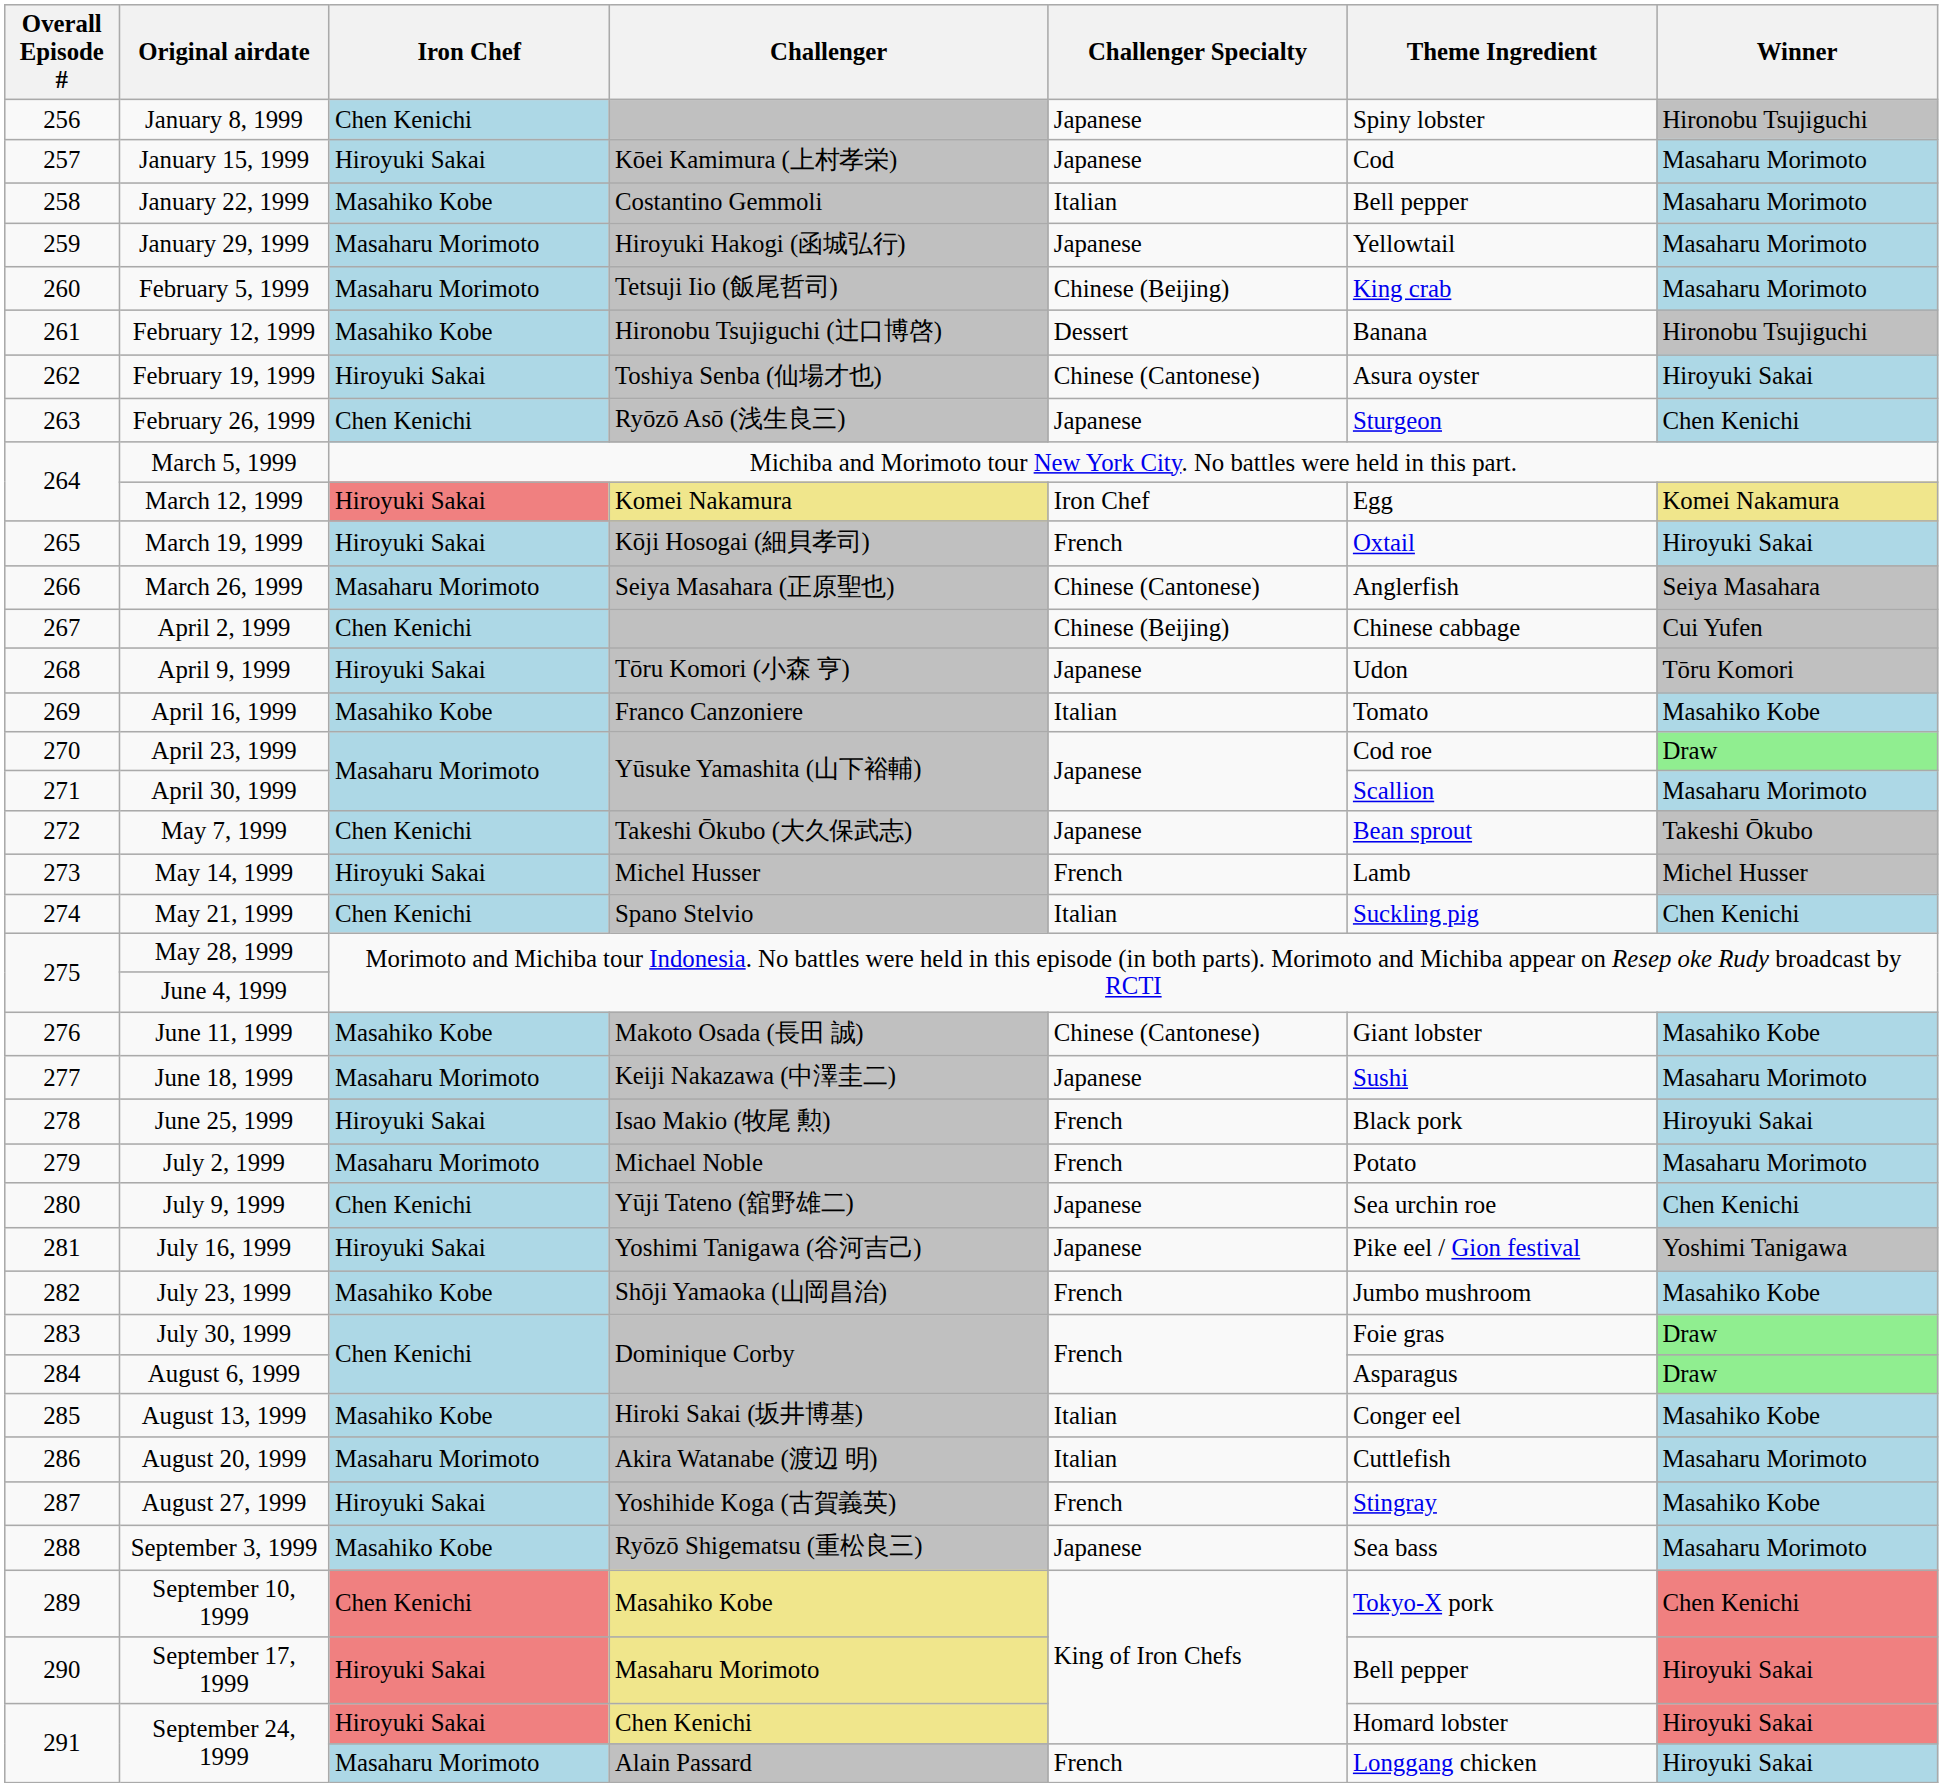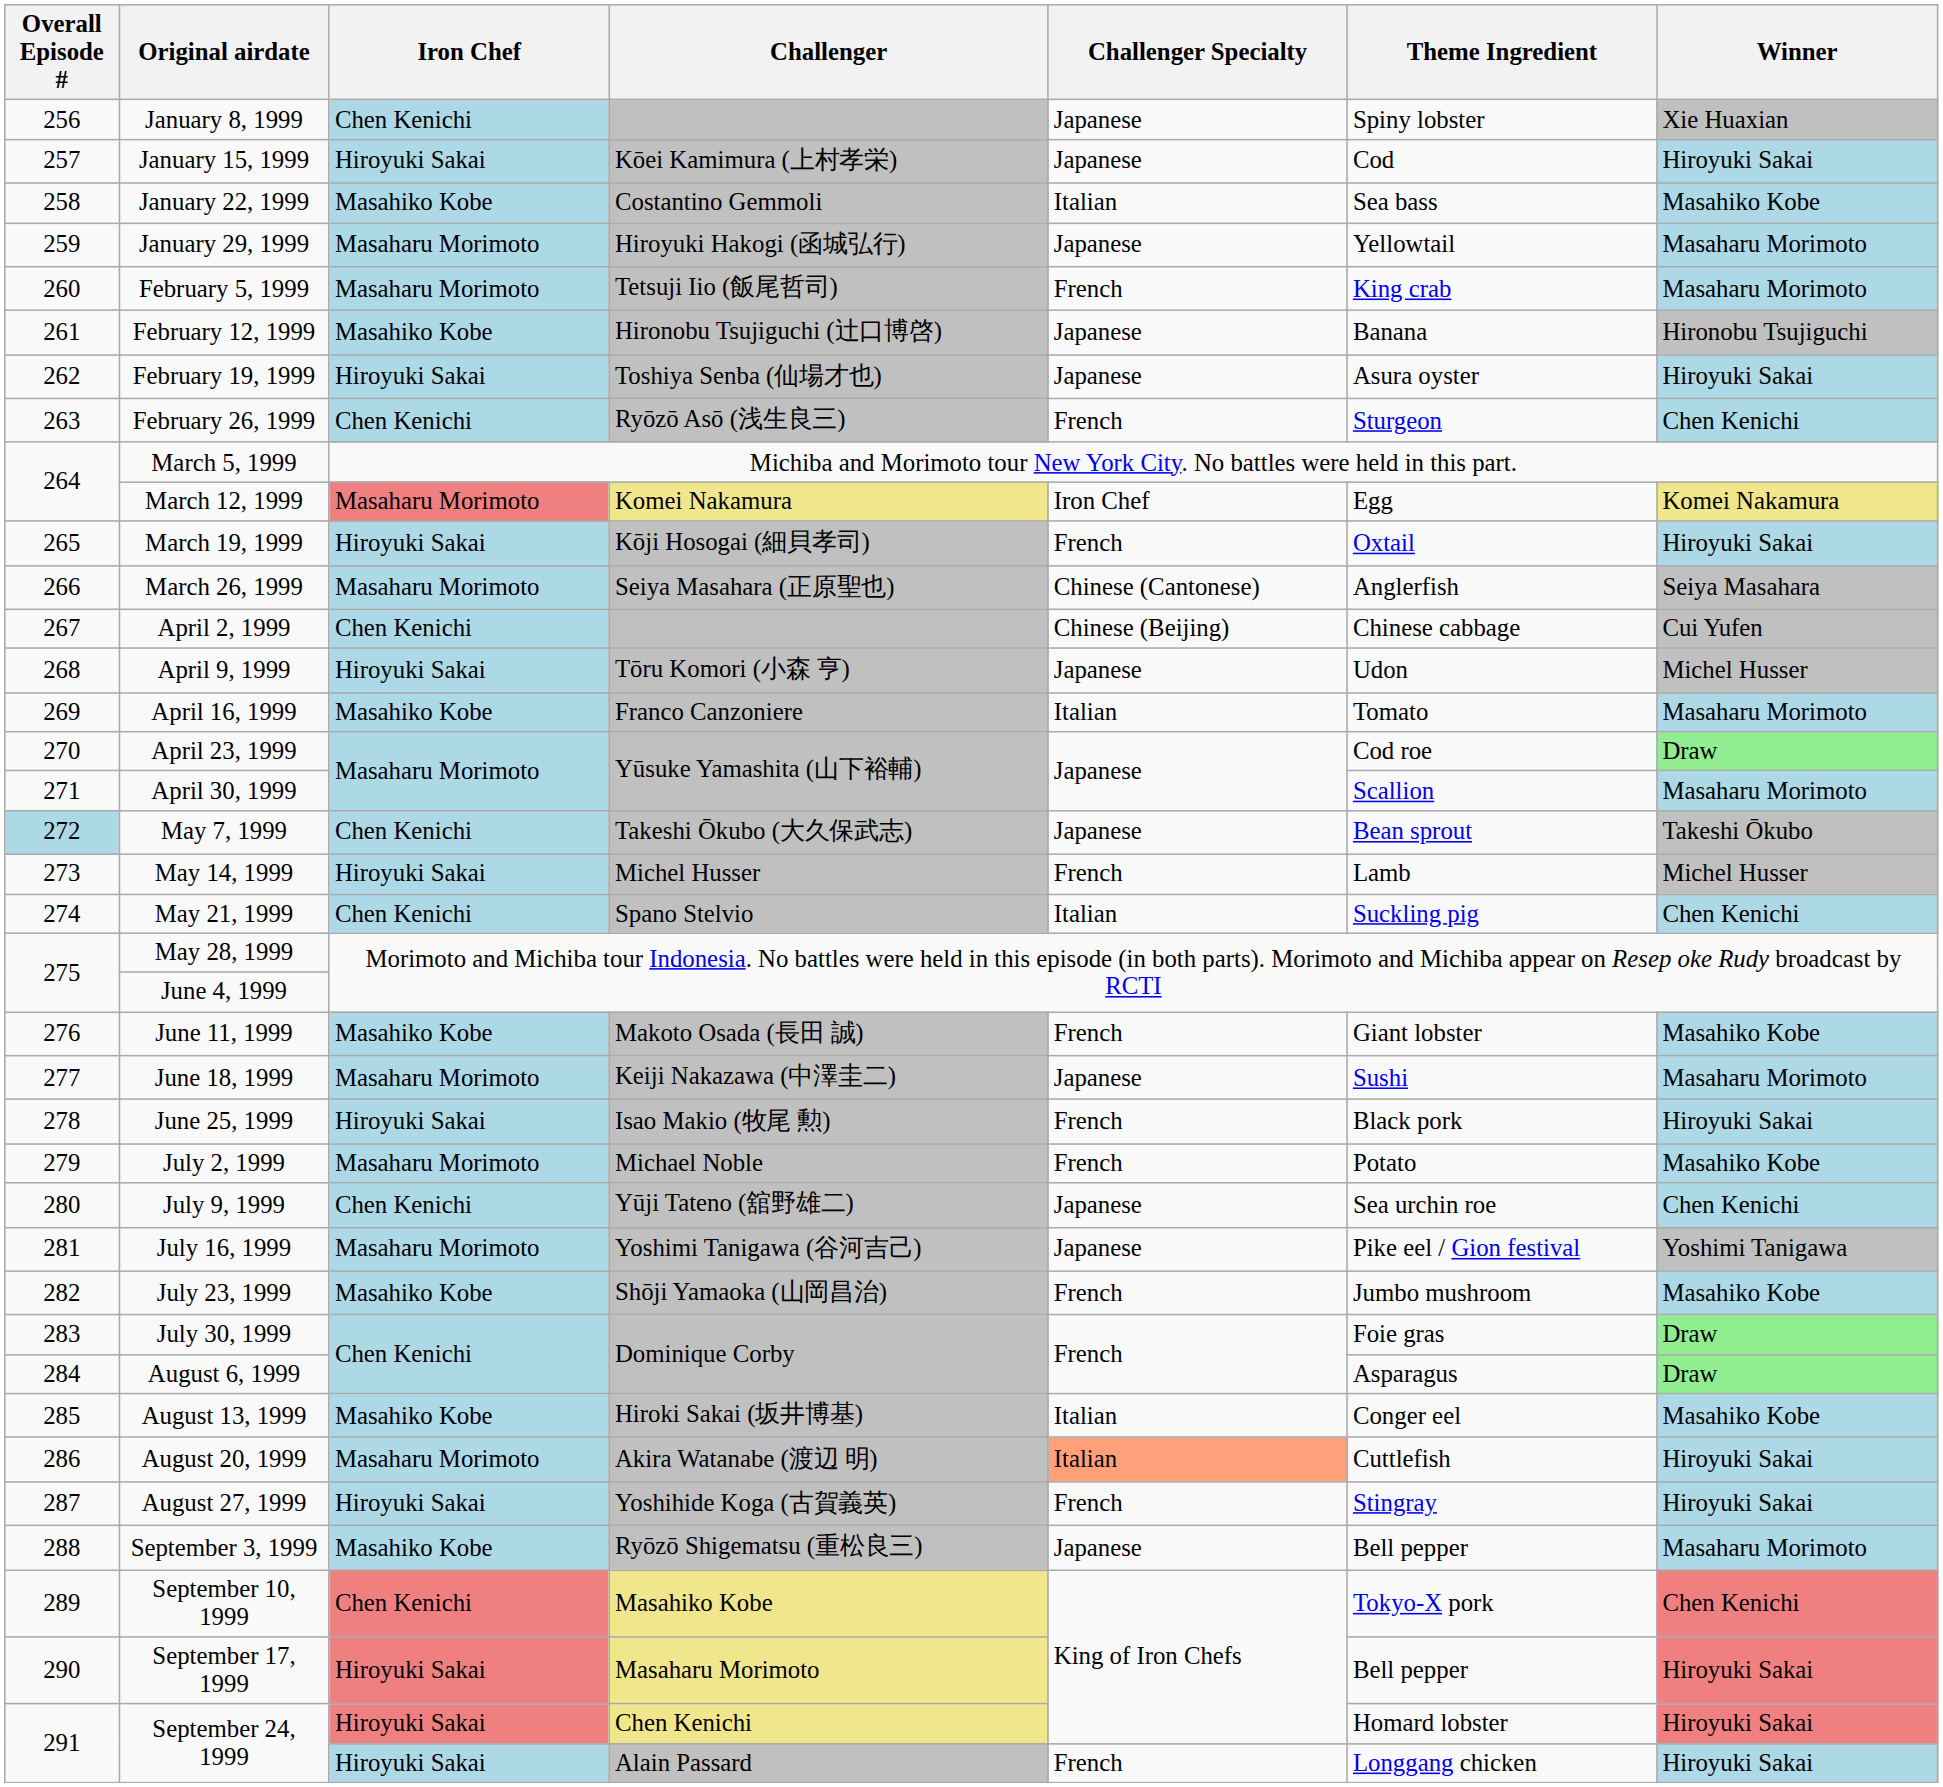January 8, 1999 | Winner: Hironobu Tsujiguchi -> Xie Huaxian
January 15, 1999 | Winner: Masaharu Morimoto -> Hiroyuki Sakai
January 22, 1999 | Theme Ingredient: Bell pepper -> Sea bass
January 22, 1999 | Winner: Masaharu Morimoto -> Masahiko Kobe
February 5, 1999 | Challenger Specialty: Chinese (Beijing) -> French
February 12, 1999 | Challenger Specialty: Dessert -> Japanese
February 19, 1999 | Challenger Specialty: Chinese (Cantonese) -> Japanese
February 26, 1999 | Challenger Specialty: Japanese -> French
March 12, 1999 | Iron Chef: Hiroyuki Sakai -> Masaharu Morimoto
April 9, 1999 | Winner: Tōru Komori -> Michel Husser
April 16, 1999 | Winner: Masahiko Kobe -> Masaharu Morimoto
May 7, 1999 | Overall Episode #: no background -> lightblue background
June 11, 1999 | Challenger Specialty: Chinese (Cantonese) -> French
July 2, 1999 | Winner: Masaharu Morimoto -> Masahiko Kobe
July 16, 1999 | Iron Chef: Hiroyuki Sakai -> Masaharu Morimoto
August 20, 1999 | Challenger Specialty: no background -> lightsalmon background
August 20, 1999 | Winner: Masaharu Morimoto -> Hiroyuki Sakai
August 27, 1999 | Winner: Masahiko Kobe -> Hiroyuki Sakai
September 3, 1999 | Theme Ingredient: Sea bass -> Bell pepper
September 24, 1999 / Alain Passard | Iron Chef: Masaharu Morimoto -> Hiroyuki Sakai
